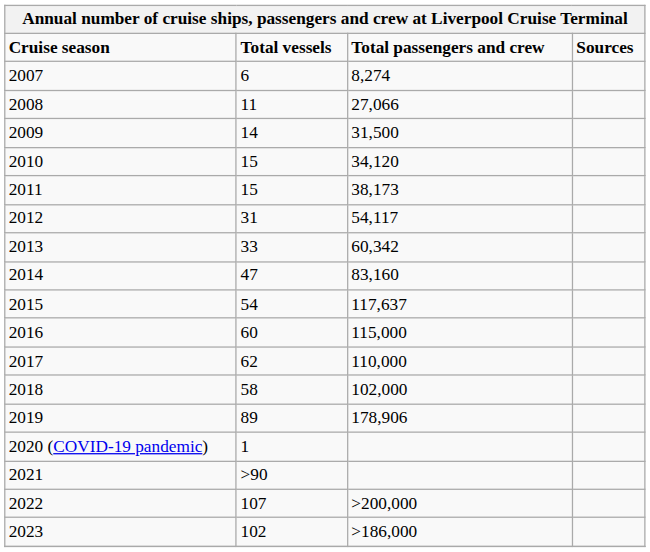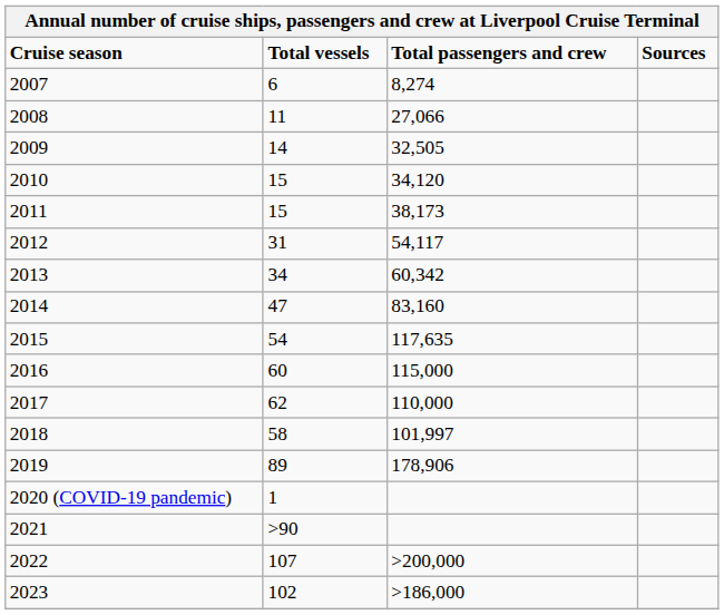2009 | Total passengers and crew: 31,500 -> 32,505
2013 | Total vessels: 33 -> 34
2015 | Total passengers and crew: 117,637 -> 117,635
2018 | Total passengers and crew: 102,000 -> 101,997
